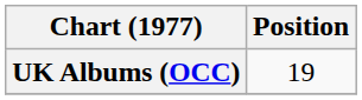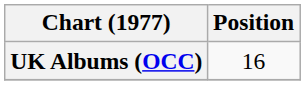UK Albums (OCC) | Position: 19 -> 16
